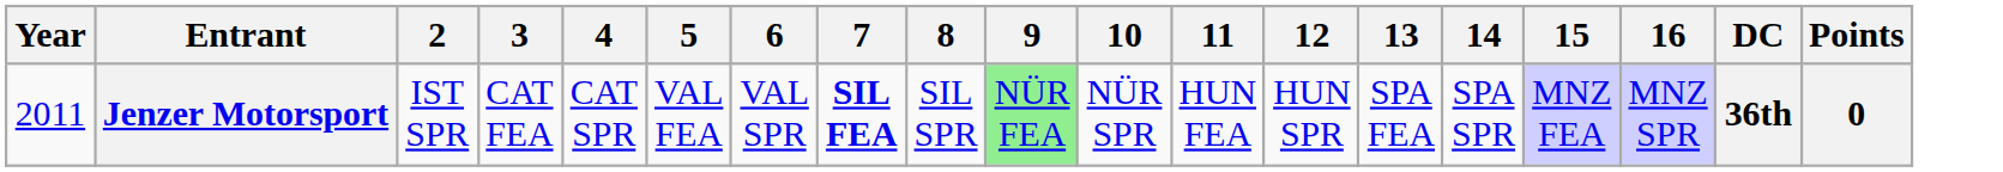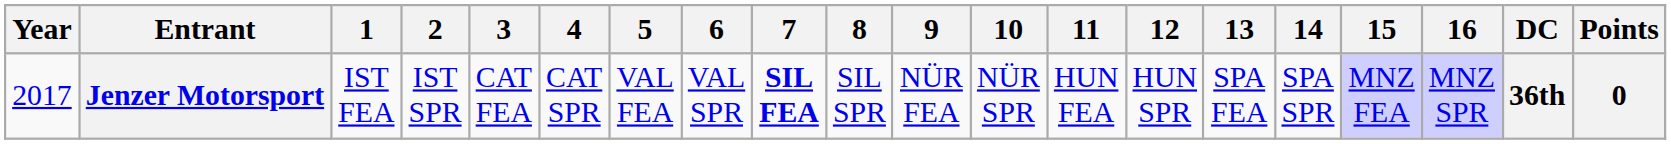+ column: 1 | IST FEA
Jenzer Motorsport | Year: 2011 -> 2017
Jenzer Motorsport | 9: lightgreen background -> no background
